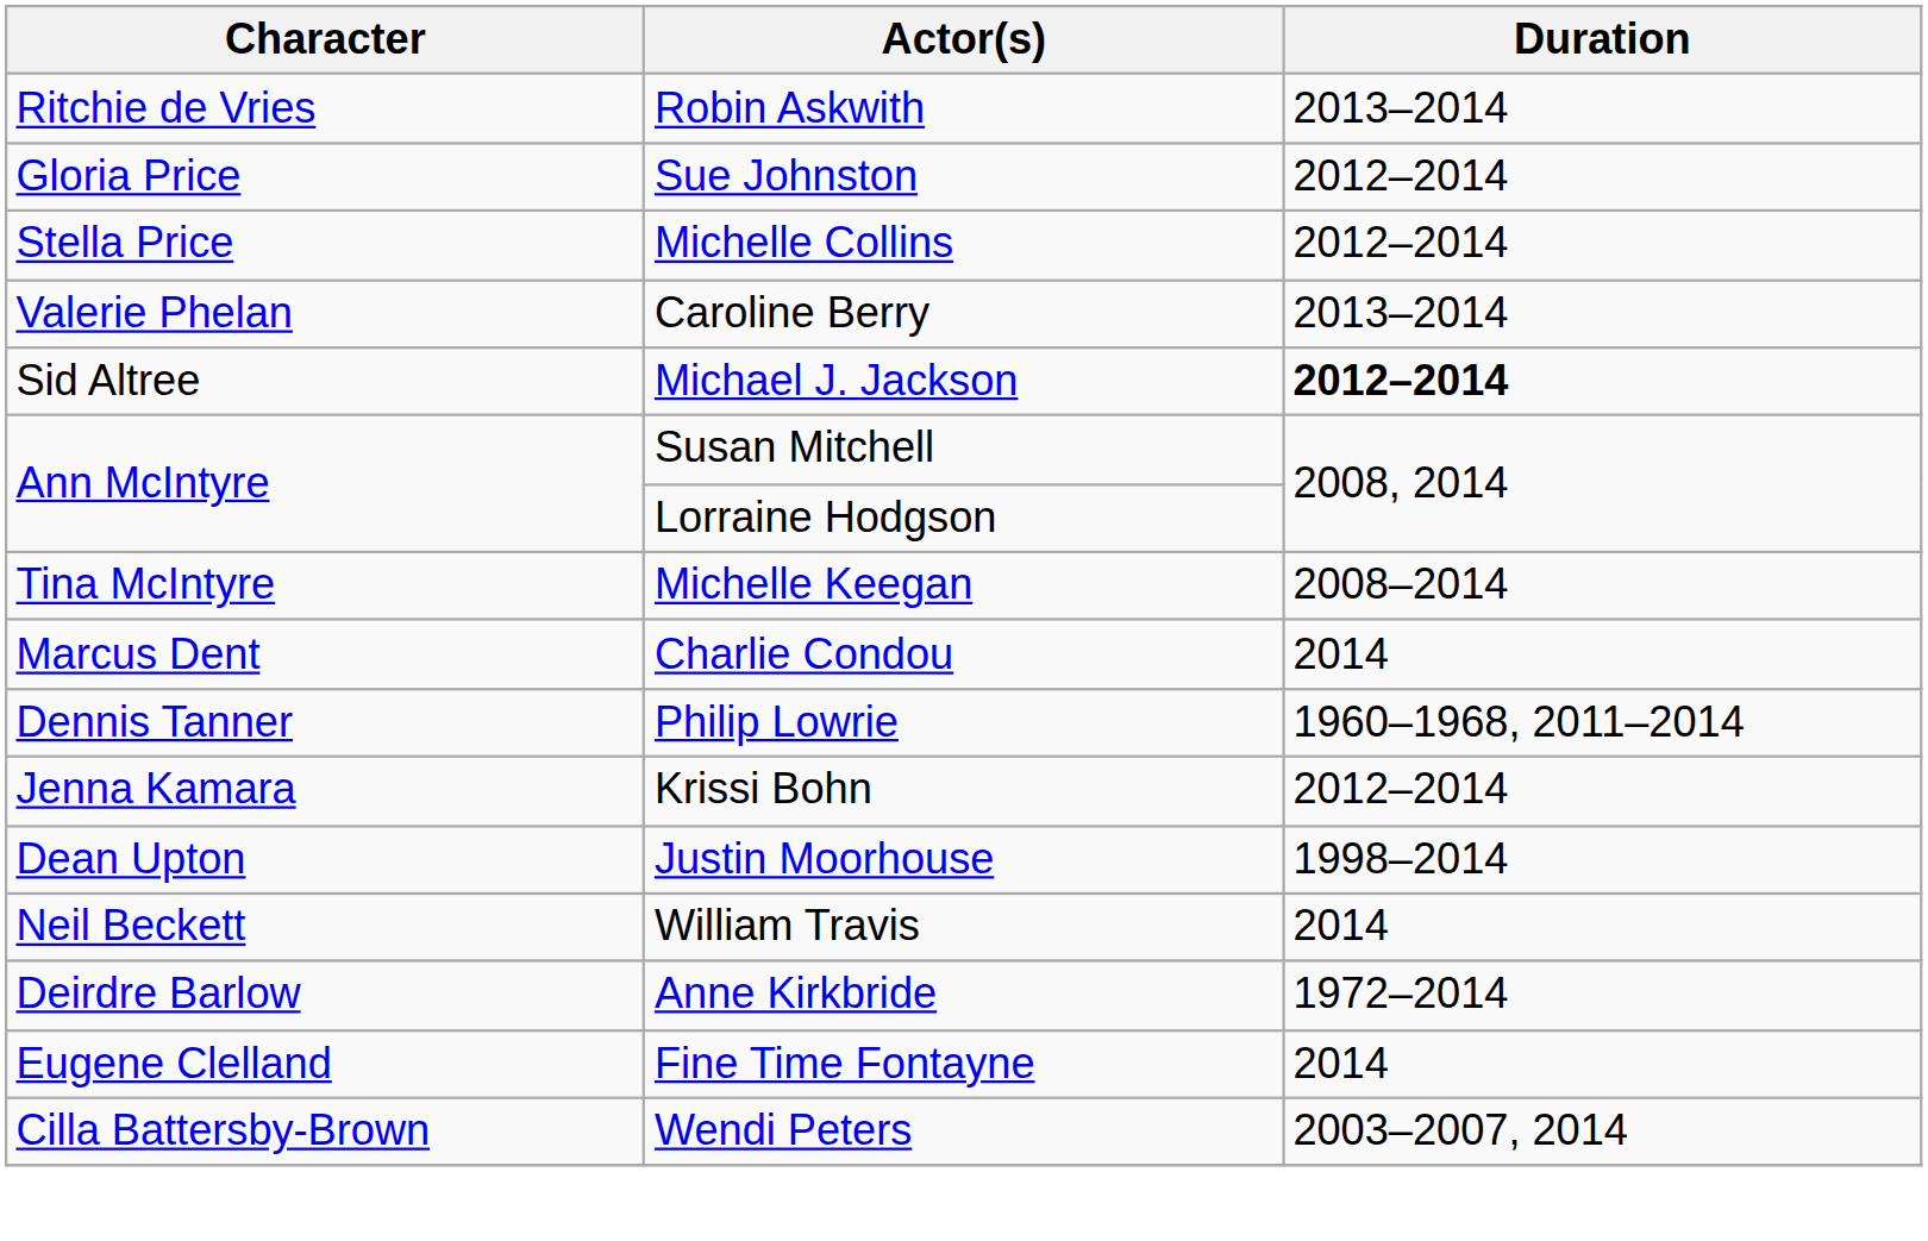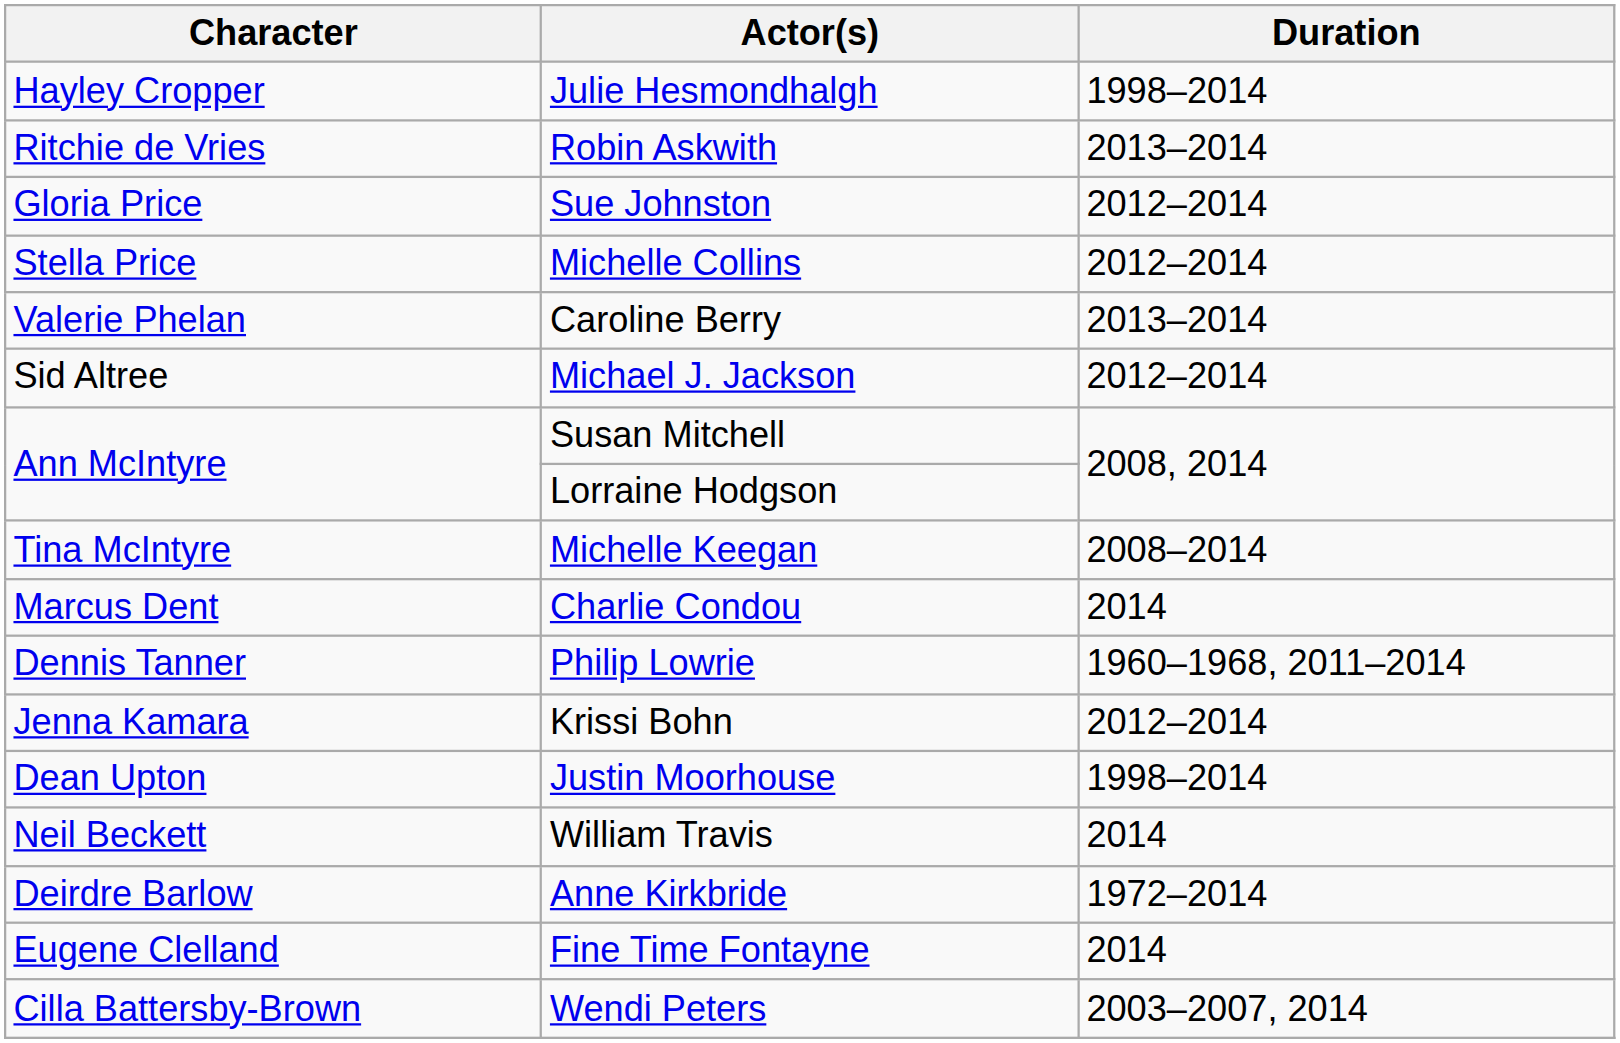+ row: Hayley Cropper | Julie Hesmondhalgh | 1998–2014
Michael J. Jackson | Duration: bold -> normal
